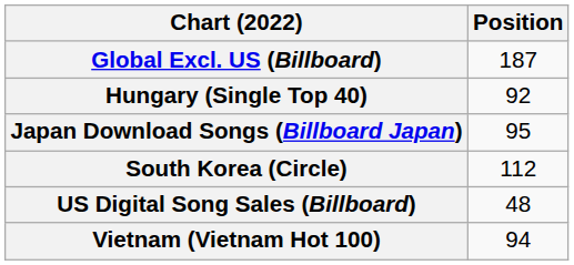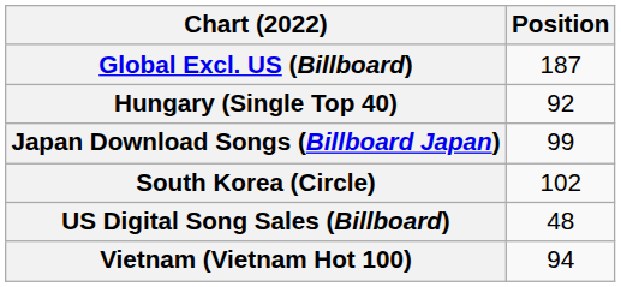Japan Download Songs (Billboard Japan) | Position: 95 -> 99
South Korea (Circle) | Position: 112 -> 102
